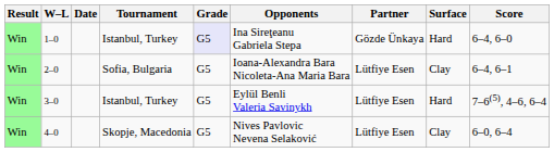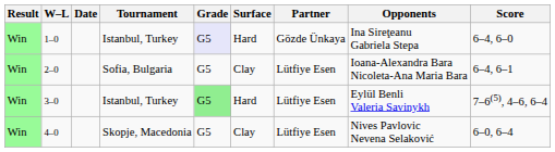columns swapped: Surface <-> Opponents
3–0 | Grade: no background -> lightgreen background
